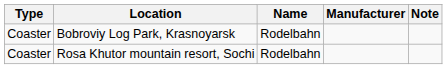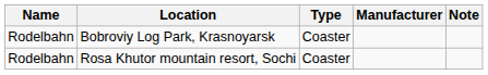columns swapped: Name <-> Type
